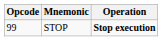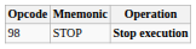STOP | Opcode: 99 -> 98
